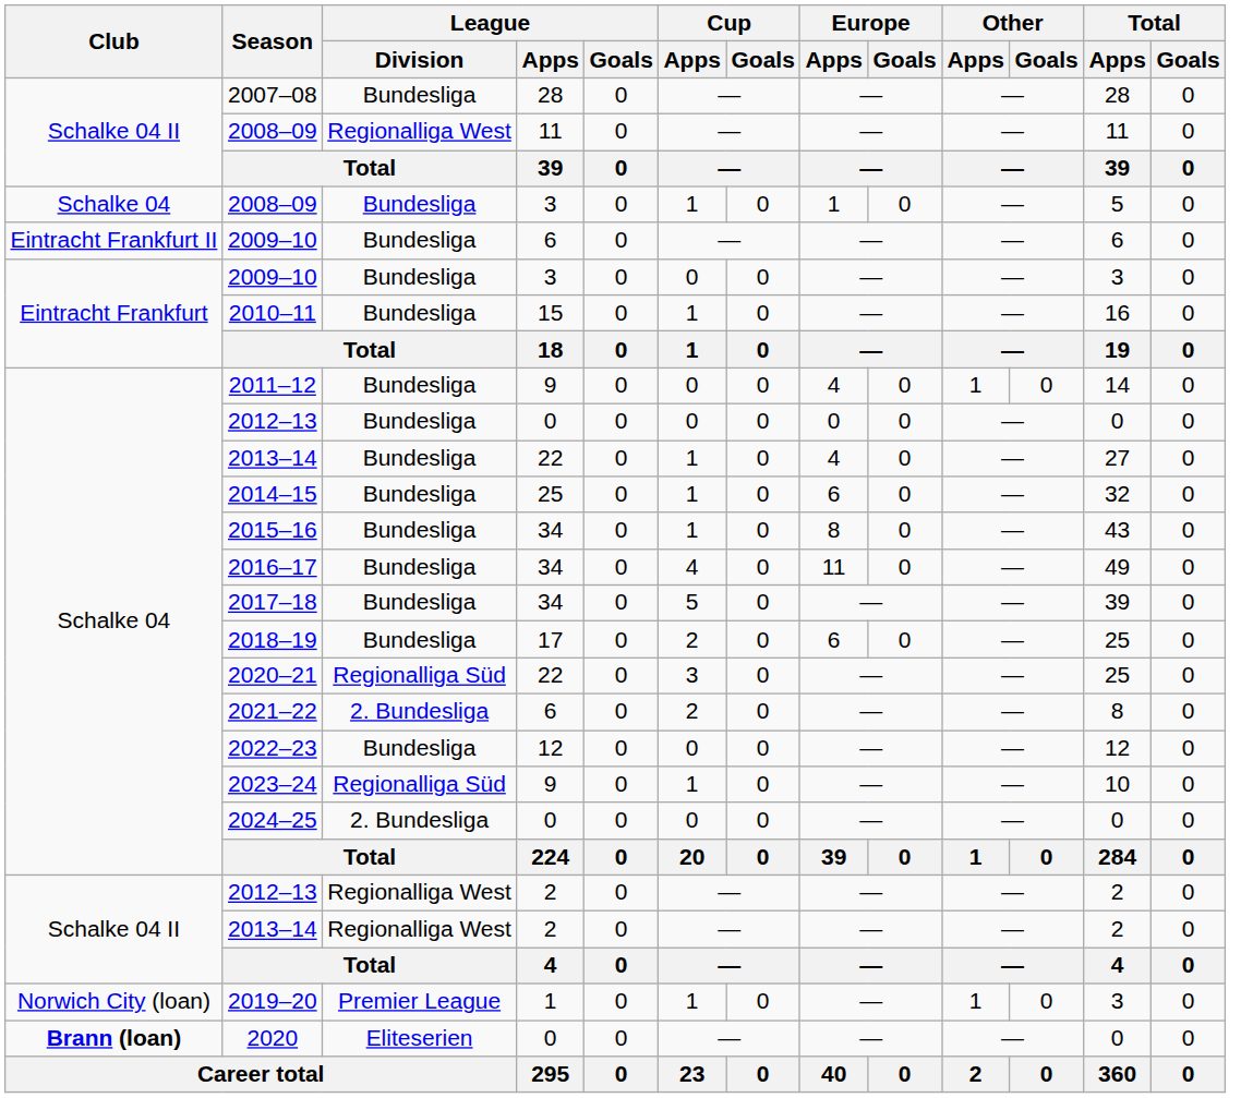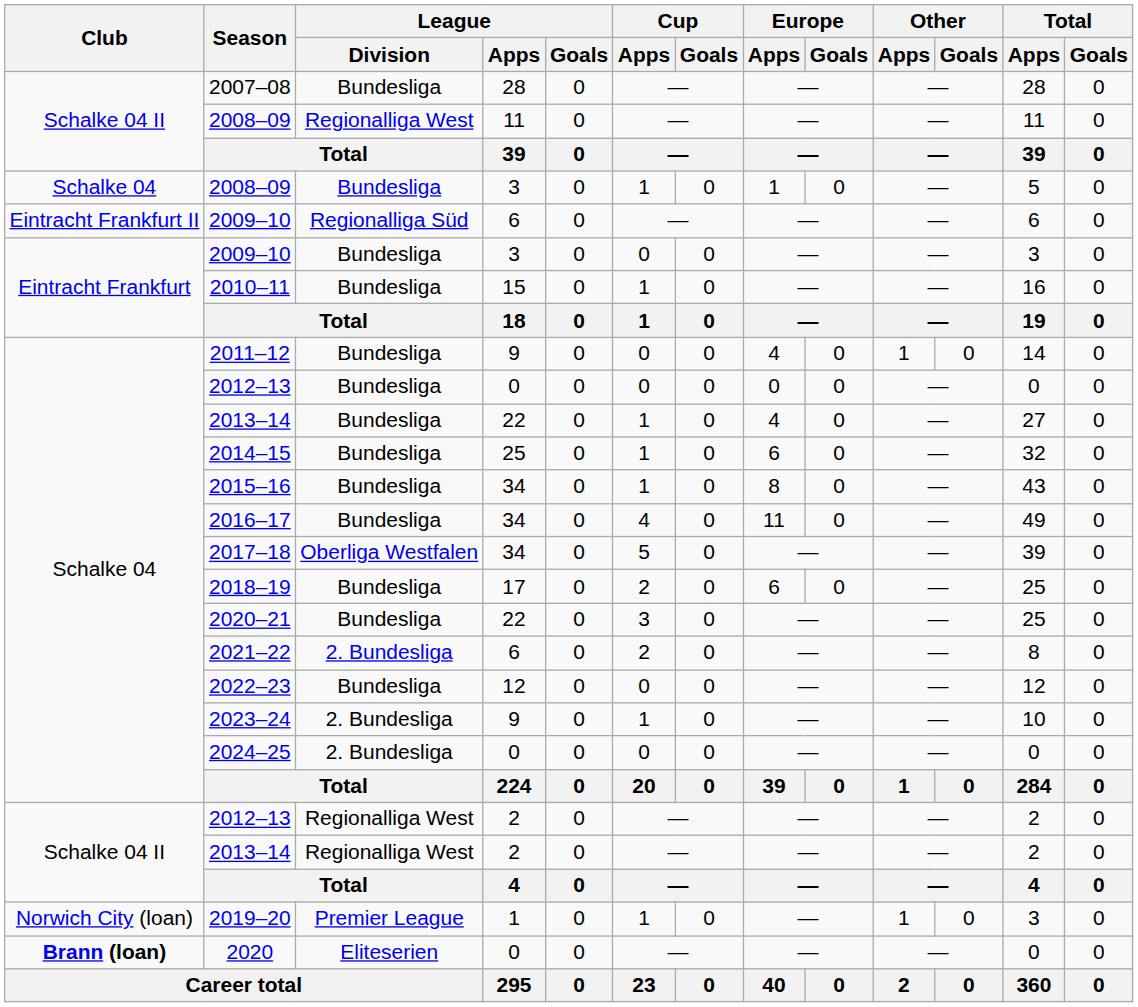2009–10 / 6 | League / Division: Bundesliga -> Regionalliga Süd
2017–18 | League / Division: Bundesliga -> Oberliga Westfalen
2020–21 | League / Division: Regionalliga Süd -> Bundesliga
2023–24 | League / Division: Regionalliga Süd -> 2. Bundesliga
